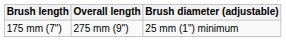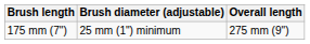columns swapped: Brush diameter (adjustable) <-> Overall length
